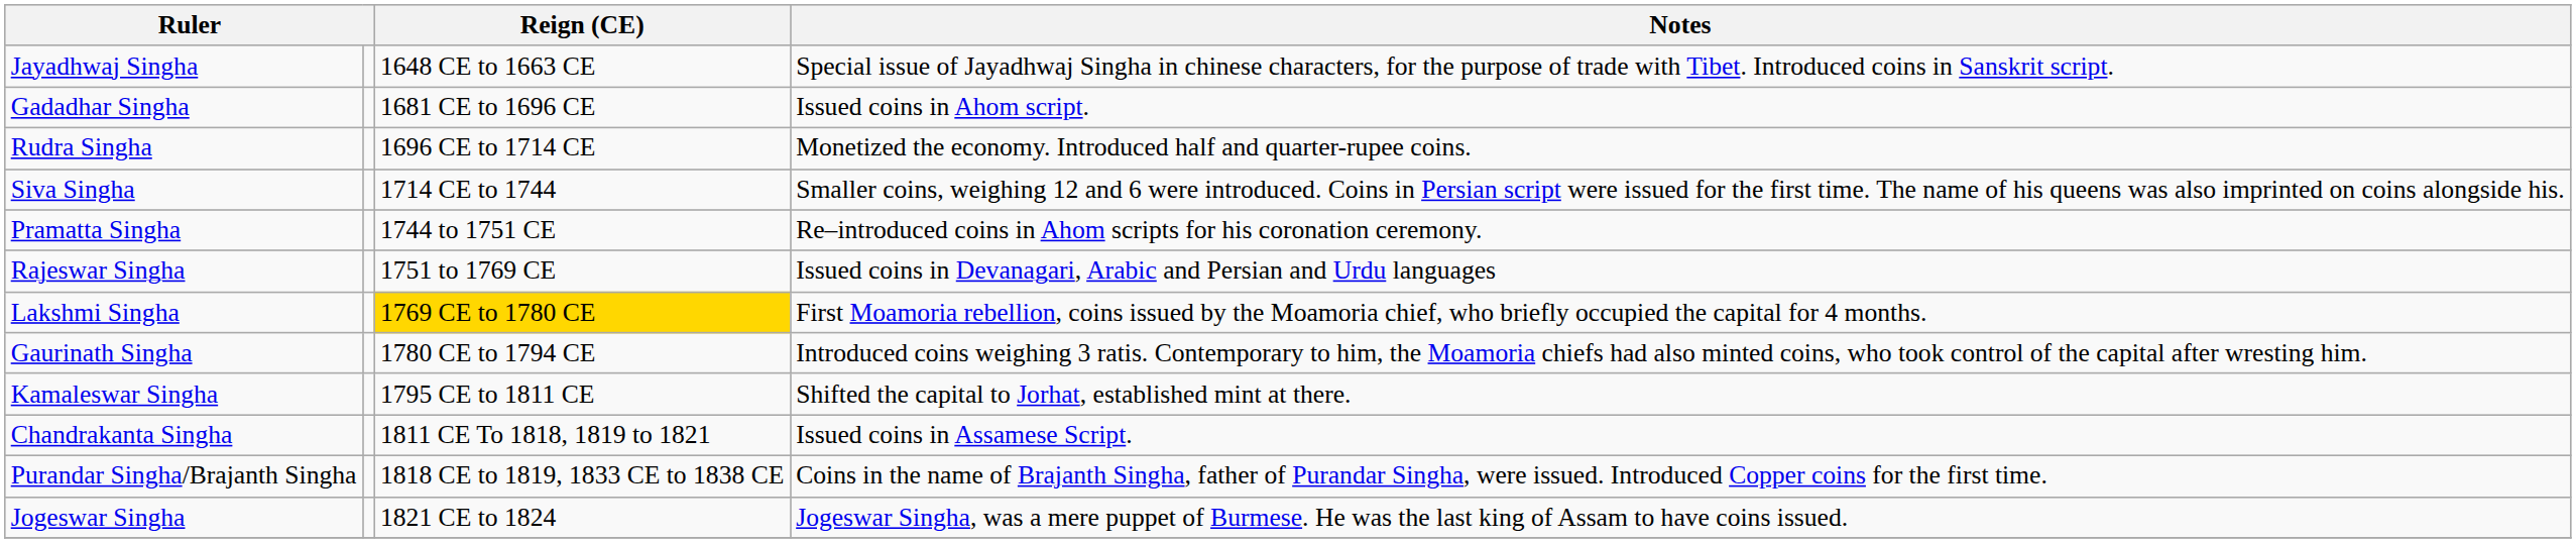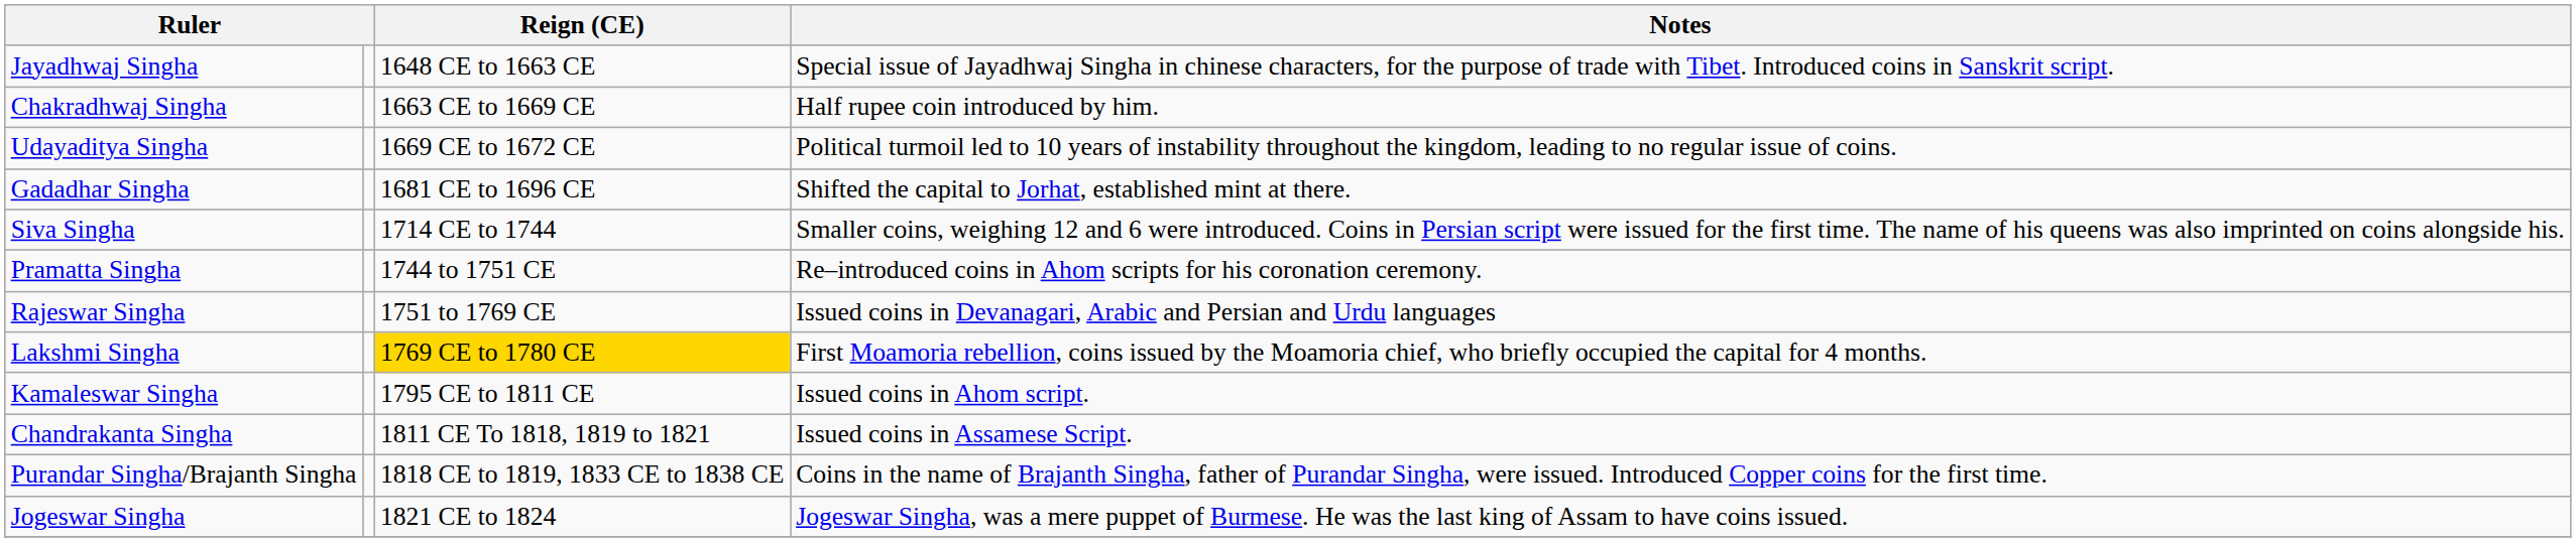+ row: Chakradhwaj Singha | 1663 CE to 1669 CE | Half rupee coin introduced by him.
+ row: Udayaditya Singha | 1669 CE to 1672 CE | Political turmoil led to 10 years of instability throughout the kingdom, leading to no regular issue of coins.
Gadadhar Singha | Notes: Issued coins in Ahom script. -> Shifted the capital to Jorhat, established mint at there.
- row: Rudra Singha | 1696 CE to 1714 CE | Monetized the economy. Introduced half and quarter-rupee coins.
- row: Gaurinath Singha | 1780 CE to 1794 CE | Introduced coins weighing 3 ratis. Contemporary to him, the Moamoria chiefs had also minted coins, who took control of the capital after wresting him.
Kamaleswar Singha | Notes: Shifted the capital to Jorhat, established mint at there. -> Issued coins in Ahom script.
